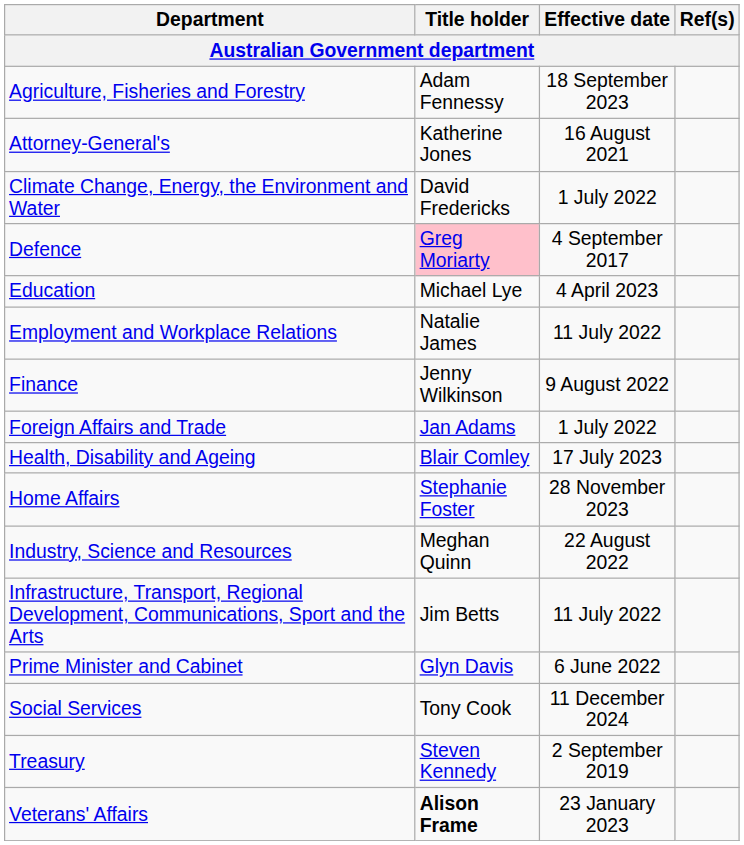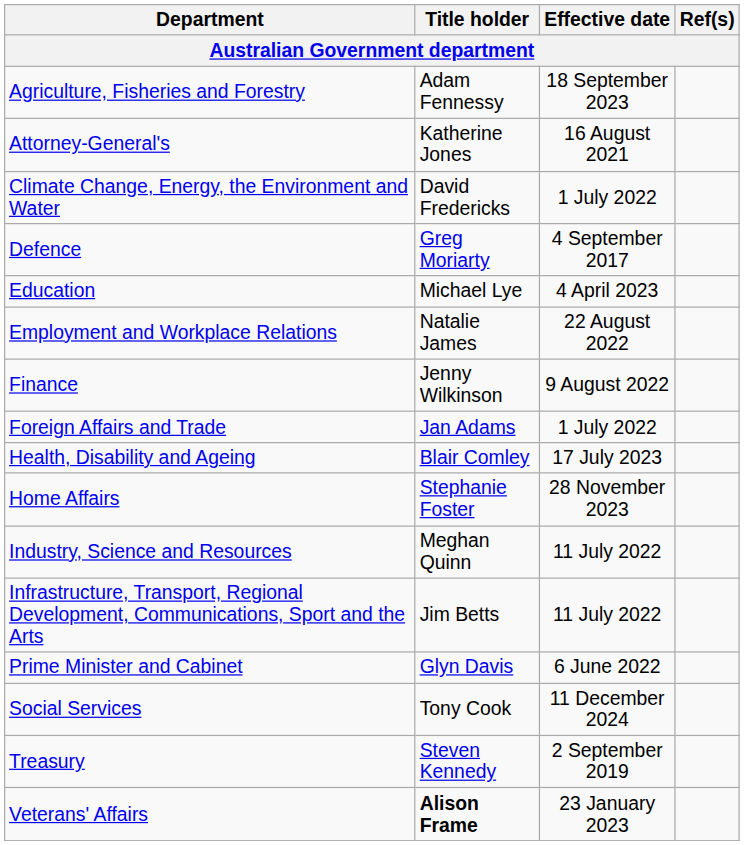Defence | Title holder: pink background -> no background
Employment and Workplace Relations | Effective date: 11 July 2022 -> 22 August 2022
Industry, Science and Resources | Effective date: 22 August 2022 -> 11 July 2022
